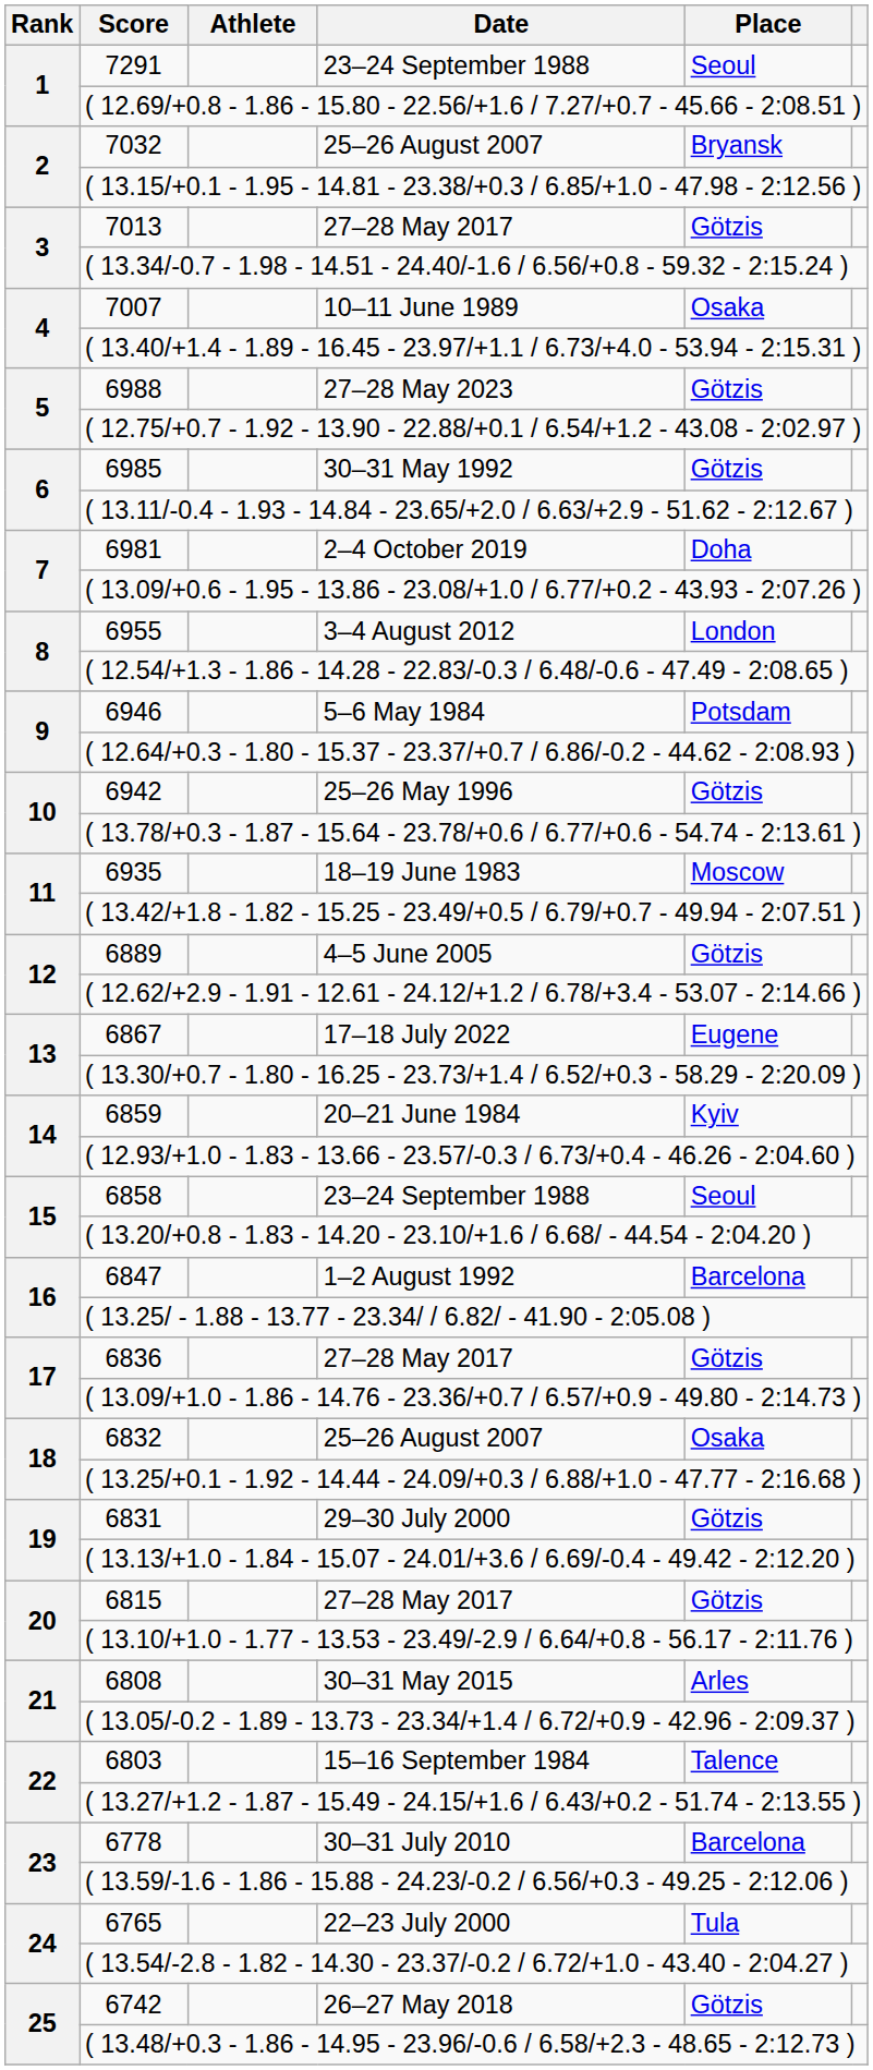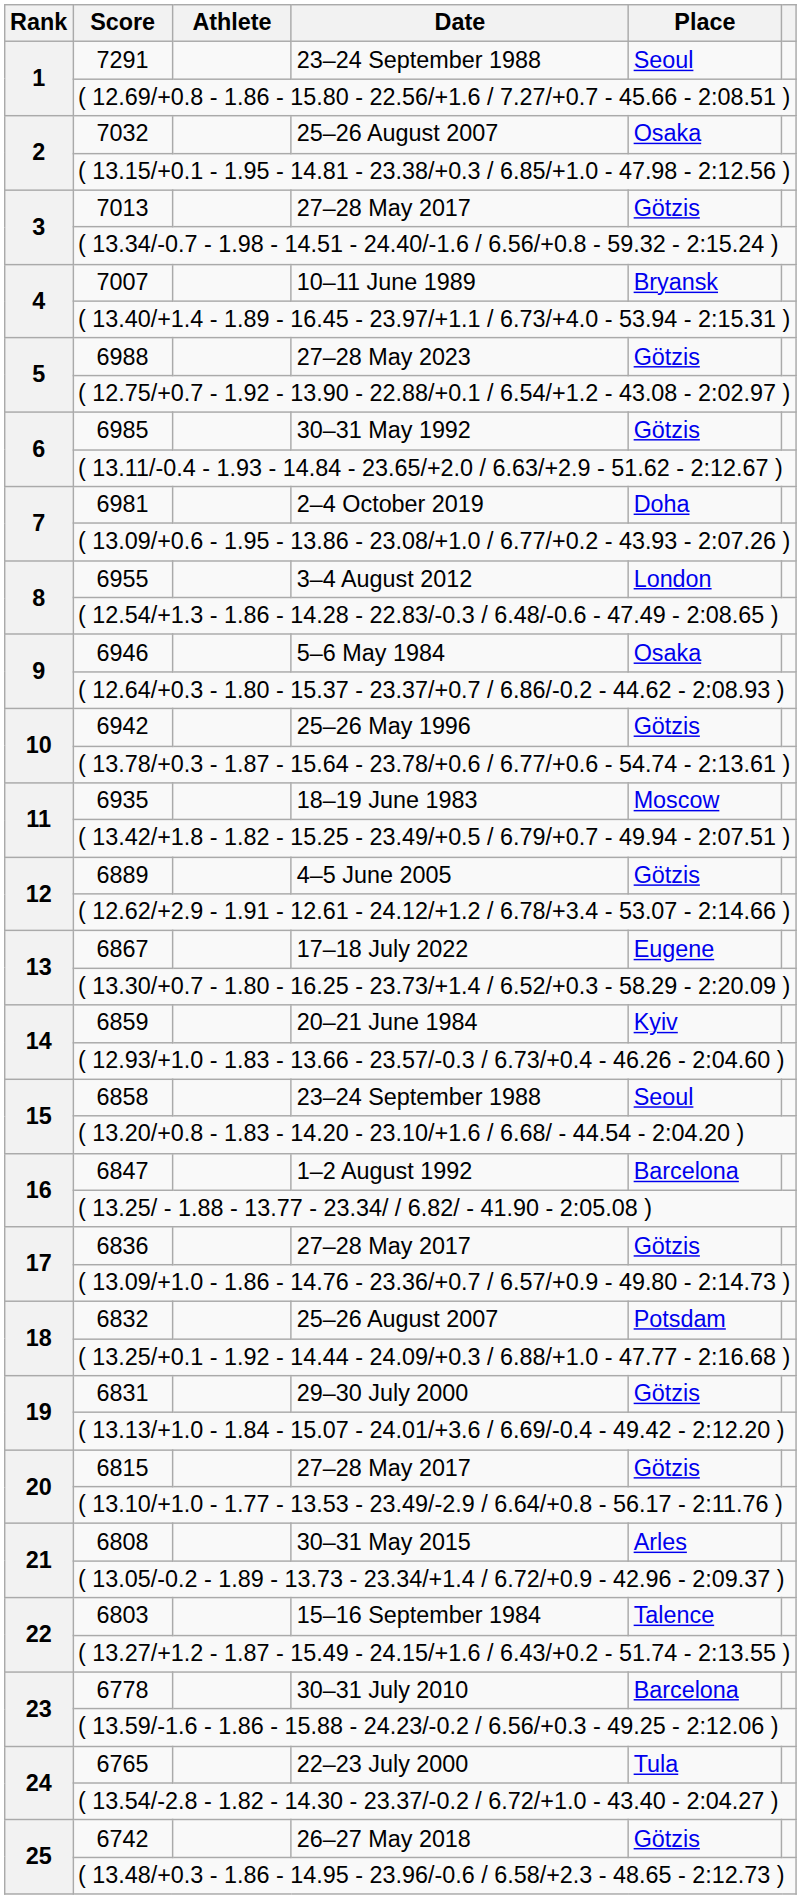7032 / 25–26 August 2007 | Place: Bryansk -> Osaka
10–11 June 1989 | Place: Osaka -> Bryansk
5–6 May 1984 | Place: Potsdam -> Osaka
6832 / 25–26 August 2007 | Place: Osaka -> Potsdam
